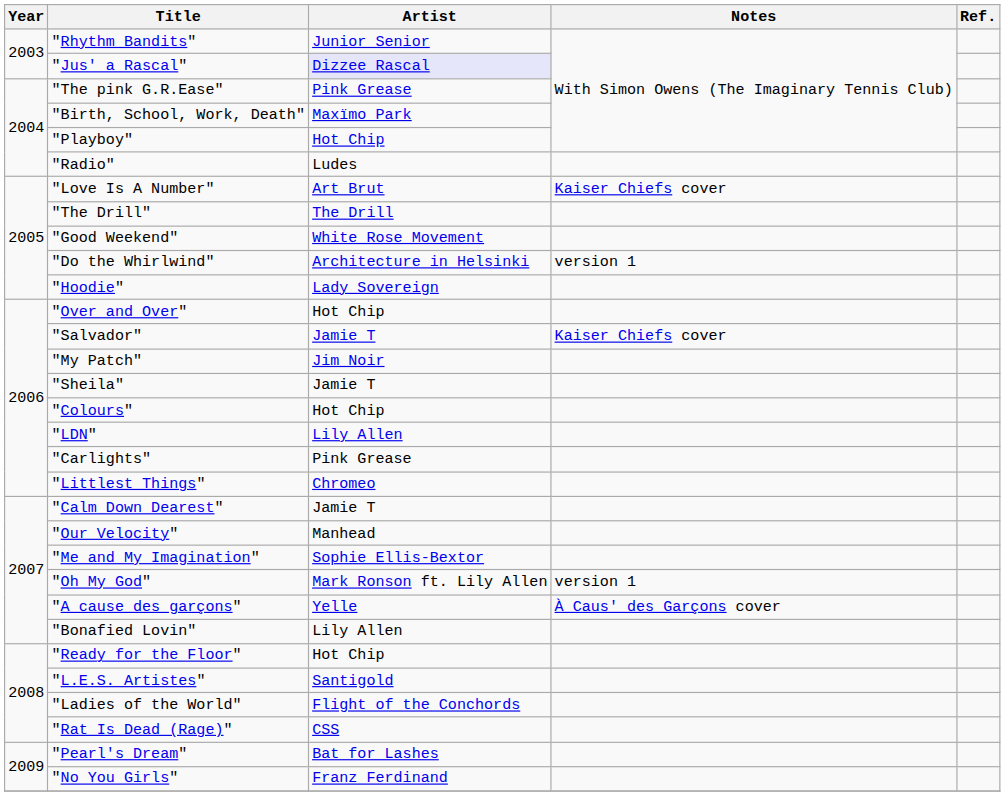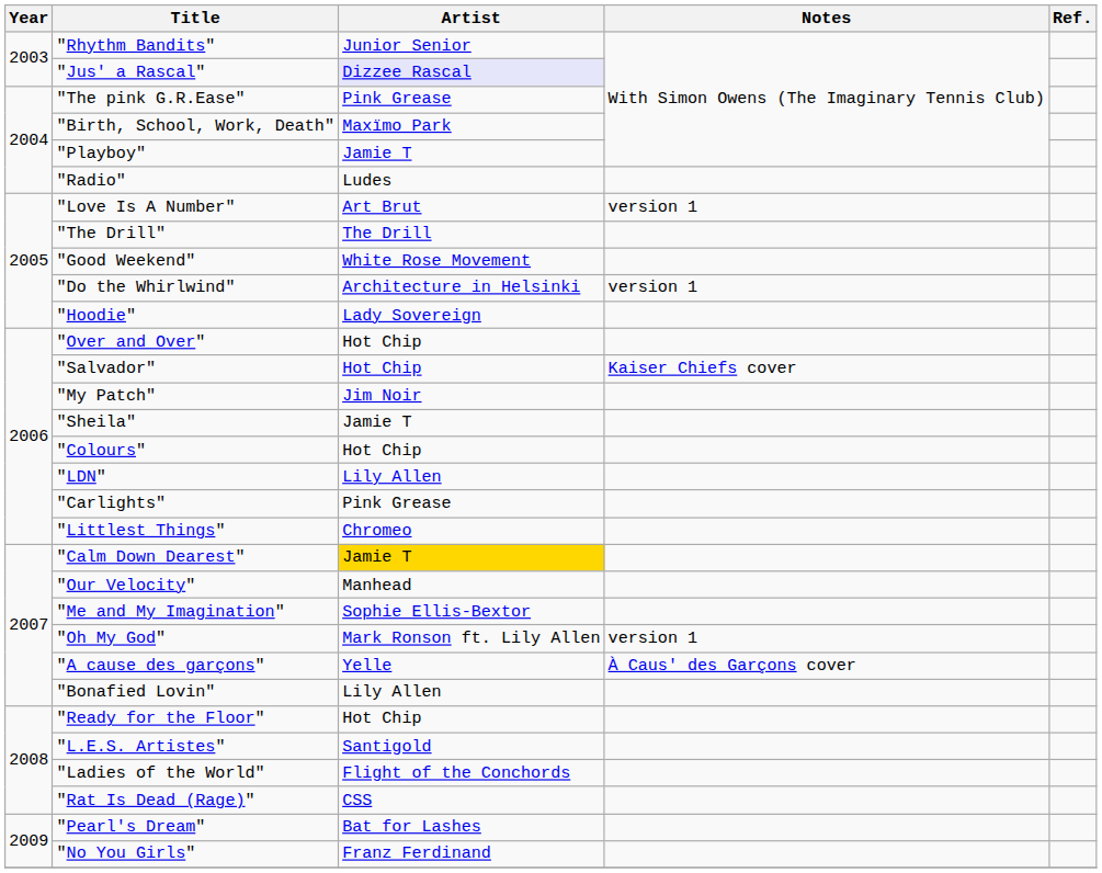"Playboy" | Artist: Hot Chip -> Jamie T
"Love Is A Number" | Notes: Kaiser Chiefs cover -> version 1
"Salvador" | Artist: Jamie T -> Hot Chip
"Calm Down Dearest" | Artist: no background -> gold background
